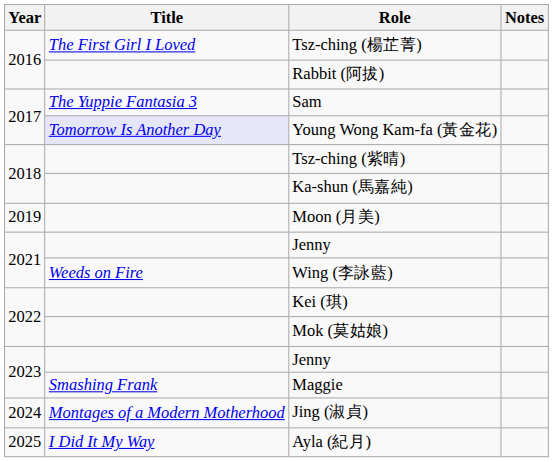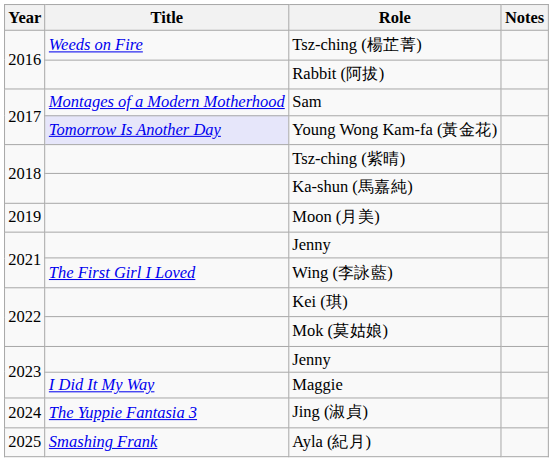Tsz-ching (楊芷菁) | Title: The First Girl I Loved -> Weeds on Fire
Sam | Title: The Yuppie Fantasia 3 -> Montages of a Modern Motherhood
Wing (李詠藍) | Title: Weeds on Fire -> The First Girl I Loved
Maggie | Title: Smashing Frank -> I Did It My Way
Jing (淑貞) | Title: Montages of a Modern Motherhood -> The Yuppie Fantasia 3
Ayla (紀月) | Title: I Did It My Way -> Smashing Frank
